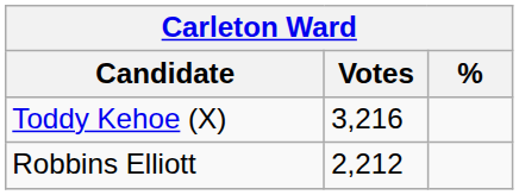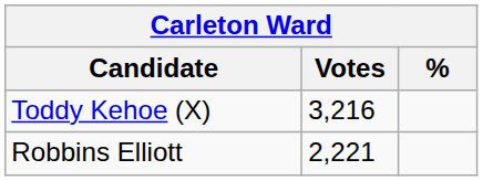Robbins Elliott | Votes: 2,212 -> 2,221
